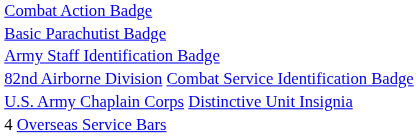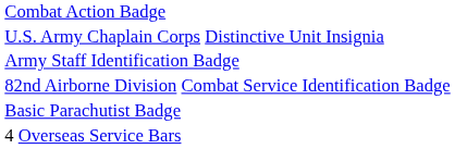rows swapped: Basic Parachutist Badge <-> U.S. Army Chaplain Corps Distinctive Unit Insignia
